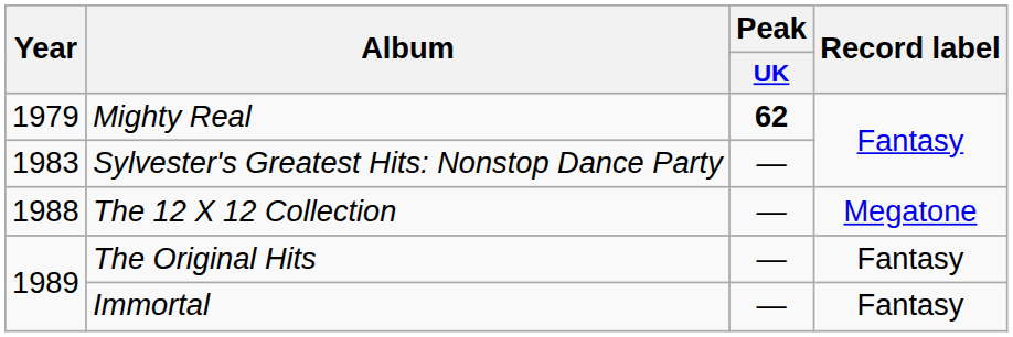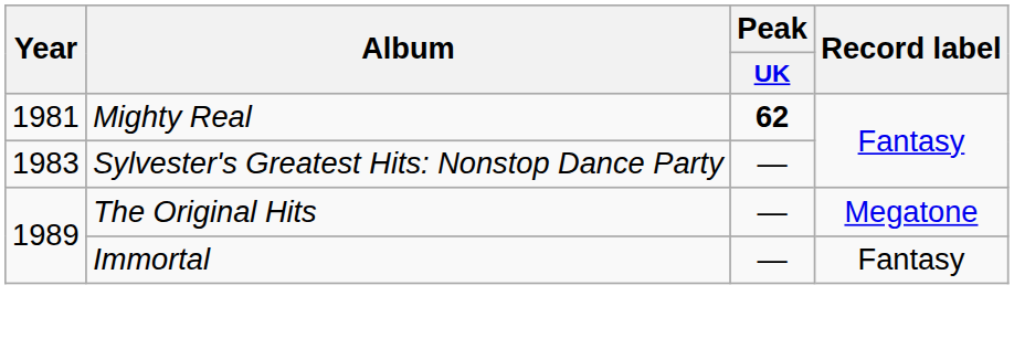Mighty Real | Year: 1979 -> 1981
- row: 1988 | The 12 X 12 Collection | — | Megatone
The Original Hits | Record label: Fantasy -> Megatone
